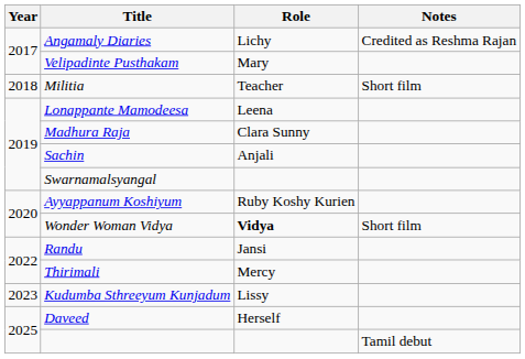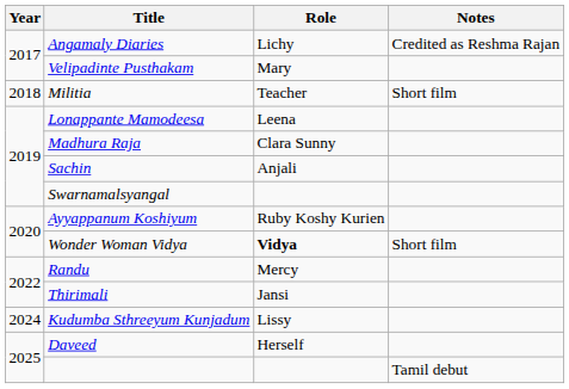Randu | Role: Jansi -> Mercy
Thirimali | Role: Mercy -> Jansi
Kudumba Sthreeyum Kunjadum | Year: 2023 -> 2024
